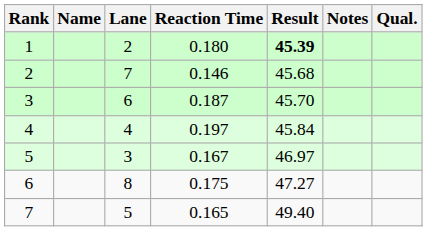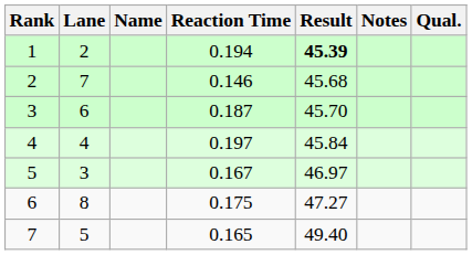columns swapped: Lane <-> Name
1 | Reaction Time: 0.180 -> 0.194
